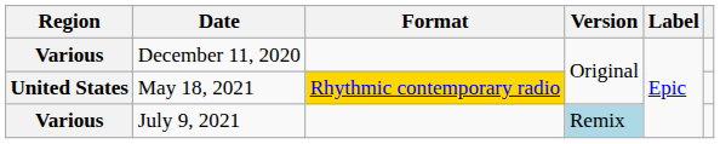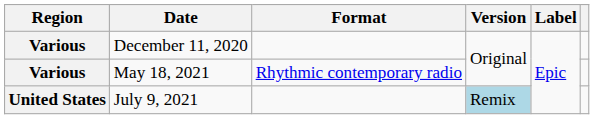May 18, 2021 | Region: United States -> Various
May 18, 2021 | Format: gold background -> no background
July 9, 2021 | Region: Various -> United States
